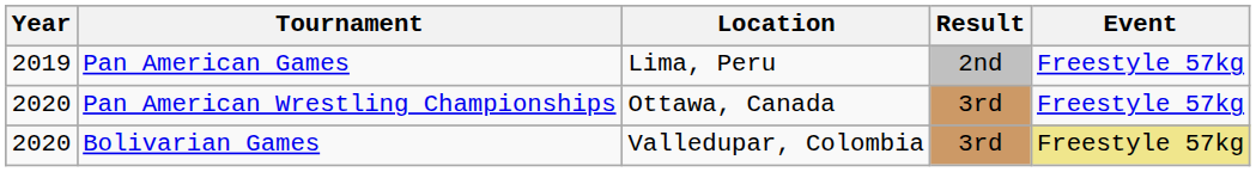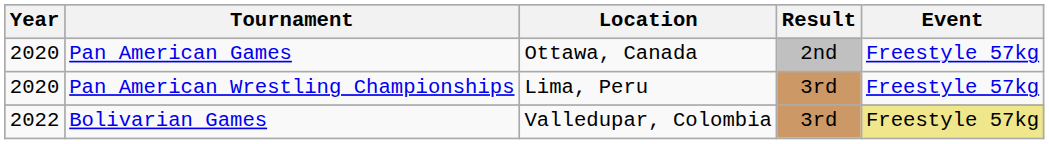Pan American Games | Year: 2019 -> 2020
Pan American Games | Location: Lima, Peru -> Ottawa, Canada
Pan American Wrestling Championships | Location: Ottawa, Canada -> Lima, Peru
Bolivarian Games | Year: 2020 -> 2022
